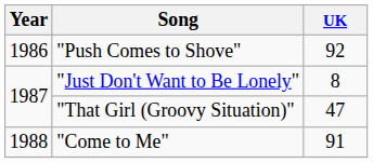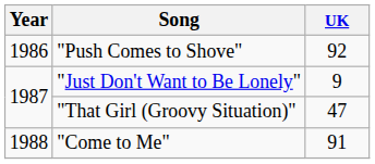"Just Don't Want to Be Lonely" | UK: 8 -> 9
